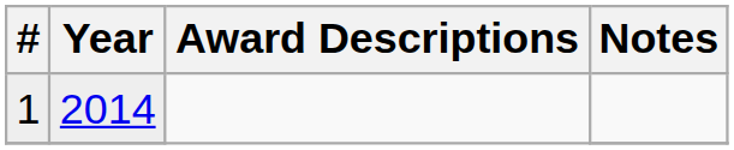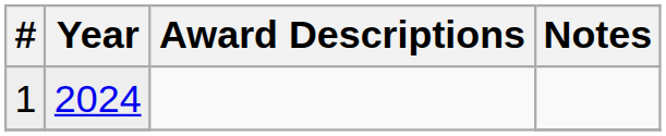1 | Year: 2014 -> 2024
